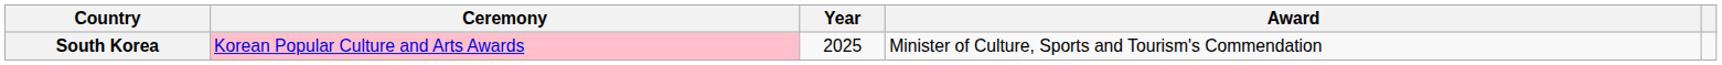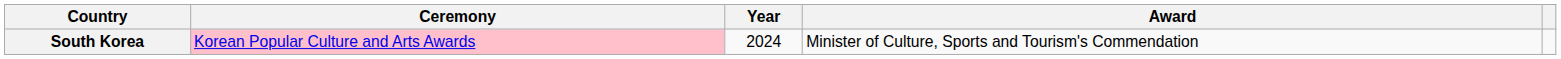South Korea | Year: 2025 -> 2024
